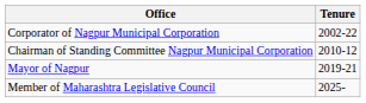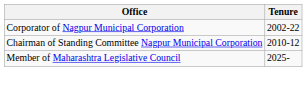- row: Mayor of Nagpur | 2019-21
